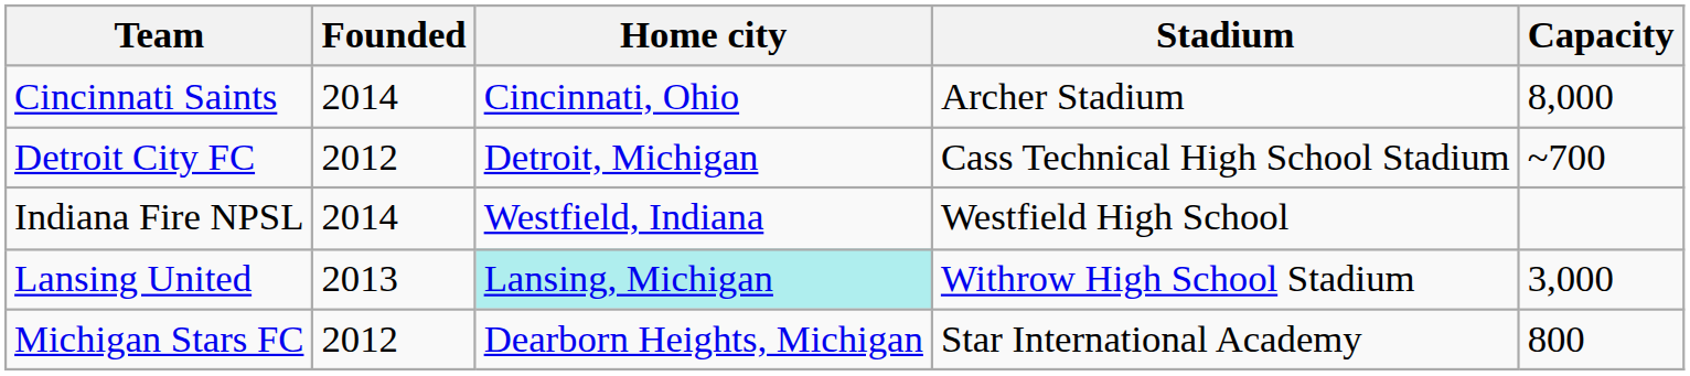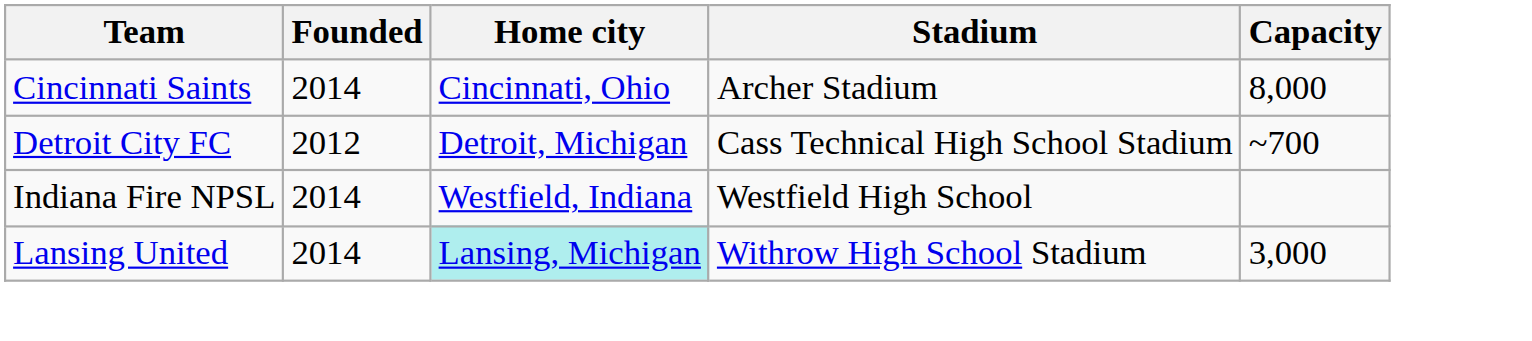Lansing United | Founded: 2013 -> 2014
- row: Michigan Stars FC | 2012 | Dearborn Heights, Michigan | Star International Academy | 800
